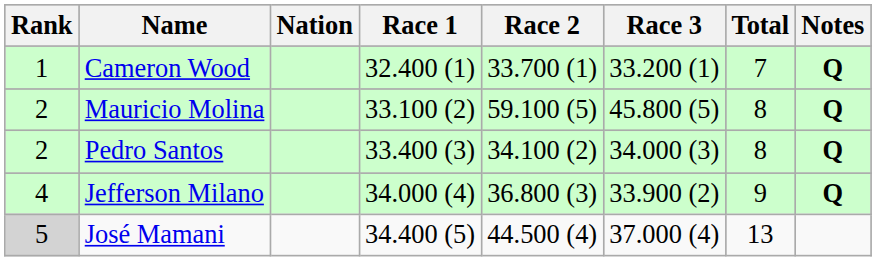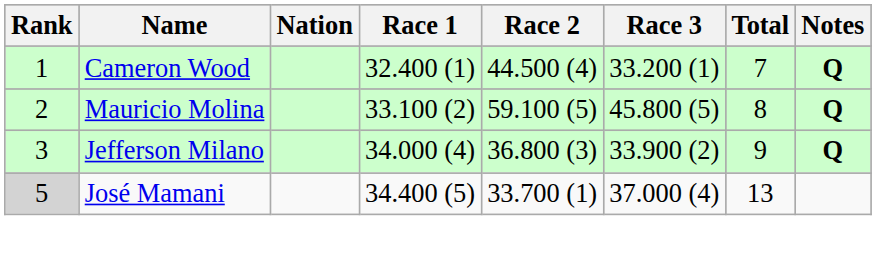Cameron Wood | Race 2: 33.700 (1) -> 44.500 (4)
- row: 2 | Pedro Santos | 33.400 (3) | 34.100 (2) | 34.000 (3) | 8 | Q
Jefferson Milano | Rank: 4 -> 3
José Mamani | Race 2: 44.500 (4) -> 33.700 (1)
